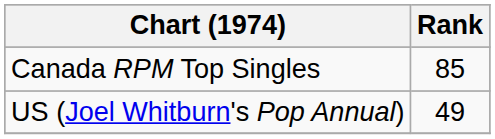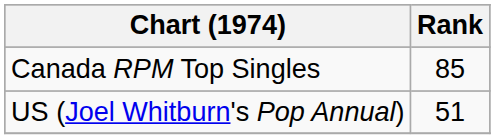US (Joel Whitburn's Pop Annual) | Rank: 49 -> 51
